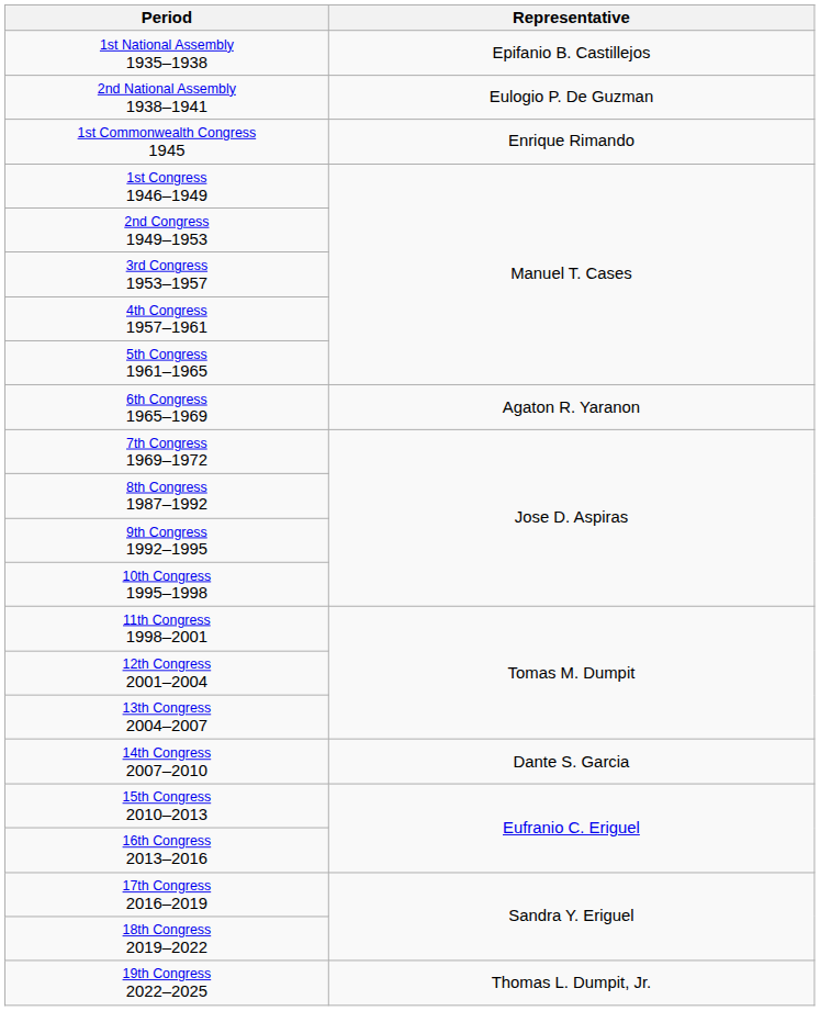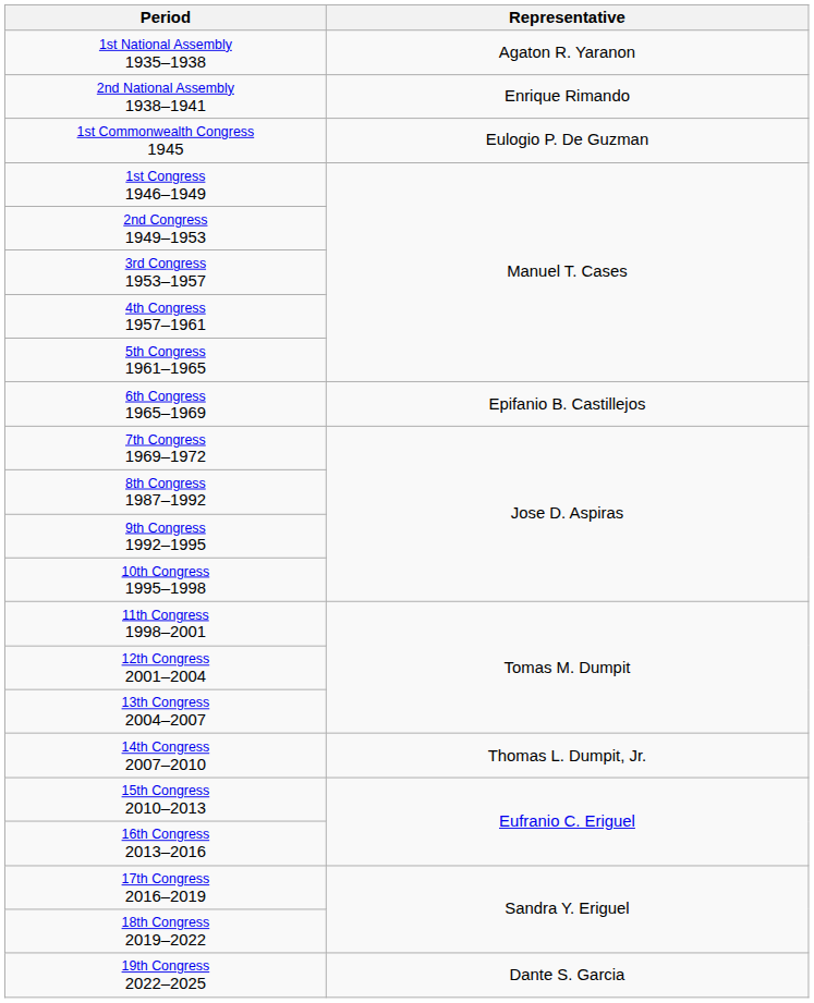1st National Assembly 1935–1938 | Representative: Epifanio B. Castillejos -> Agaton R. Yaranon
2nd National Assembly 1938–1941 | Representative: Eulogio P. De Guzman -> Enrique Rimando
1st Commonwealth Congress 1945 | Representative: Enrique Rimando -> Eulogio P. De Guzman
6th Congress 1965–1969 | Representative: Agaton R. Yaranon -> Epifanio B. Castillejos
14th Congress 2007–2010 | Representative: Dante S. Garcia -> Thomas L. Dumpit, Jr.
19th Congress 2022–2025 | Representative: Thomas L. Dumpit, Jr. -> Dante S. Garcia
